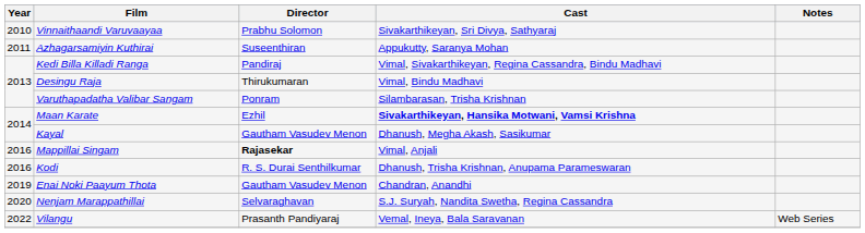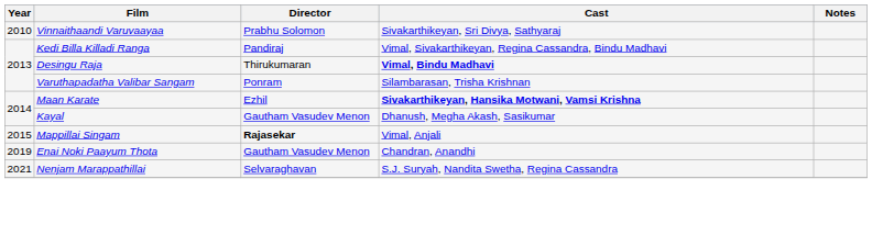- row: 2011 | Azhagarsamiyin Kuthirai | Suseenthiran | Appukutty, Saranya Mohan
Desingu Raja | Cast: normal -> bold
Mappillai Singam | Year: 2016 -> 2015
- row: 2016 | Kodi | R. S. Durai Senthilkumar | Dhanush, Trisha Krishnan, Anupama Parameswaran
Nenjam Marappathillai | Year: 2020 -> 2021
- row: 2022 | Vilangu | Prasanth Pandiyaraj | Vemal, Ineya, Bala Saravanan | Web Series
